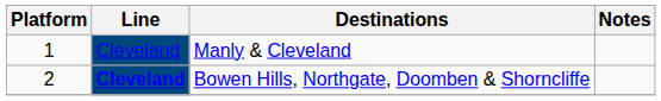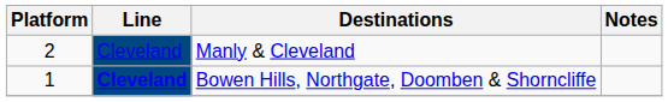Manly & Cleveland | Platform: 1 -> 2
Bowen Hills, Northgate, Doomben & Shorncliffe | Platform: 2 -> 1
